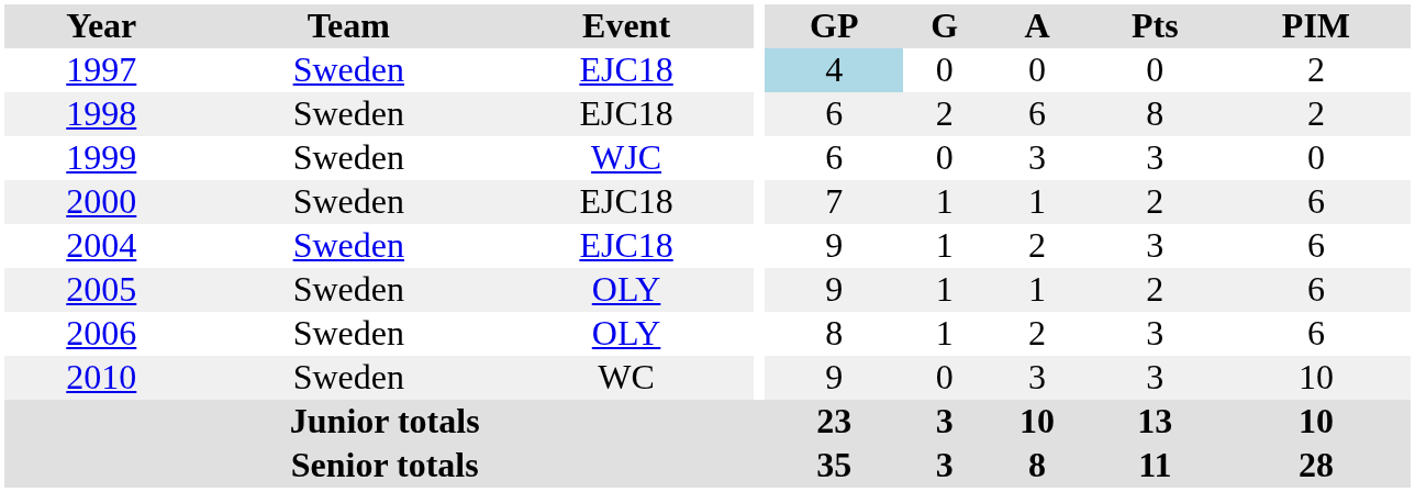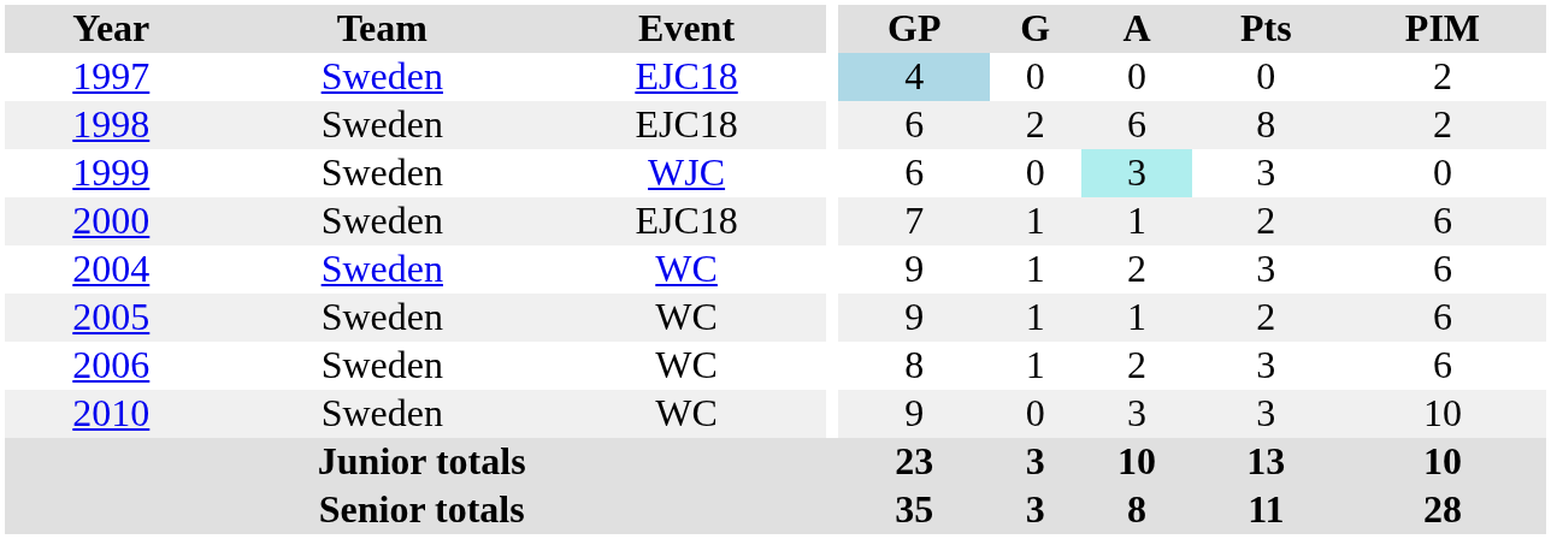1999 | A: no background -> paleturquoise background
2004 | Event: EJC18 -> WC
2005 | Event: OLY -> WC
2006 | Event: OLY -> WC
